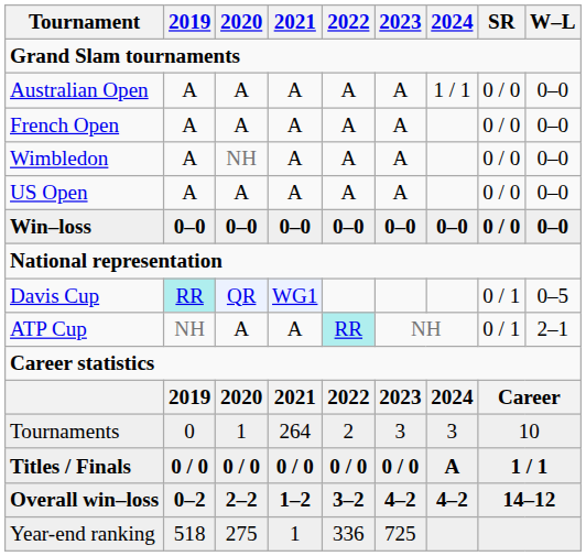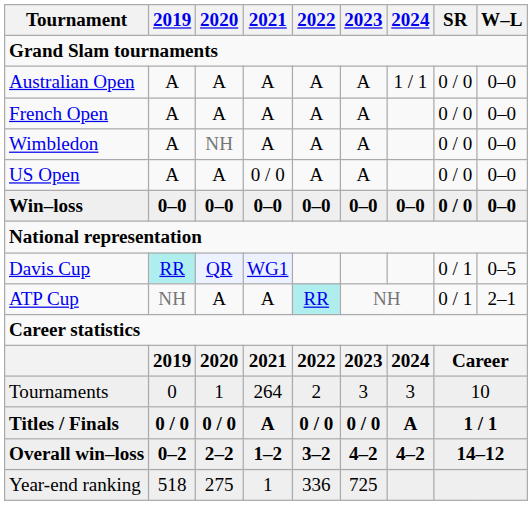US Open | 2021: A -> 0 / 0
Titles / Finals | 2021: 0 / 0 -> A
